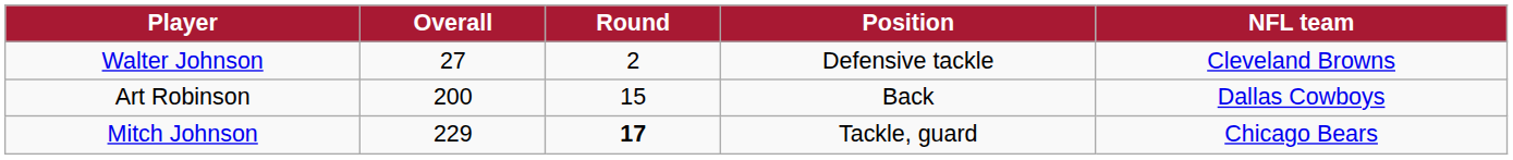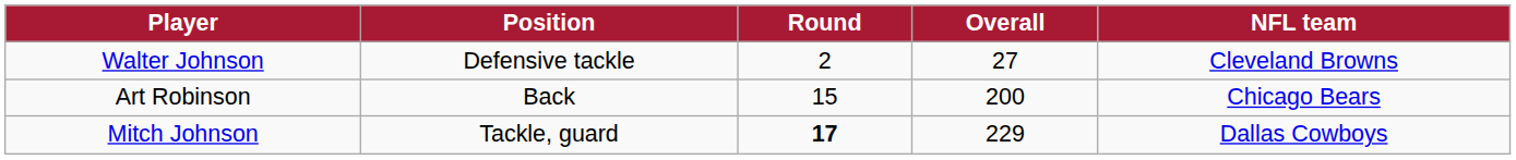columns swapped: Position <-> Overall
Art Robinson | NFL team: Dallas Cowboys -> Chicago Bears
Mitch Johnson | NFL team: Chicago Bears -> Dallas Cowboys
